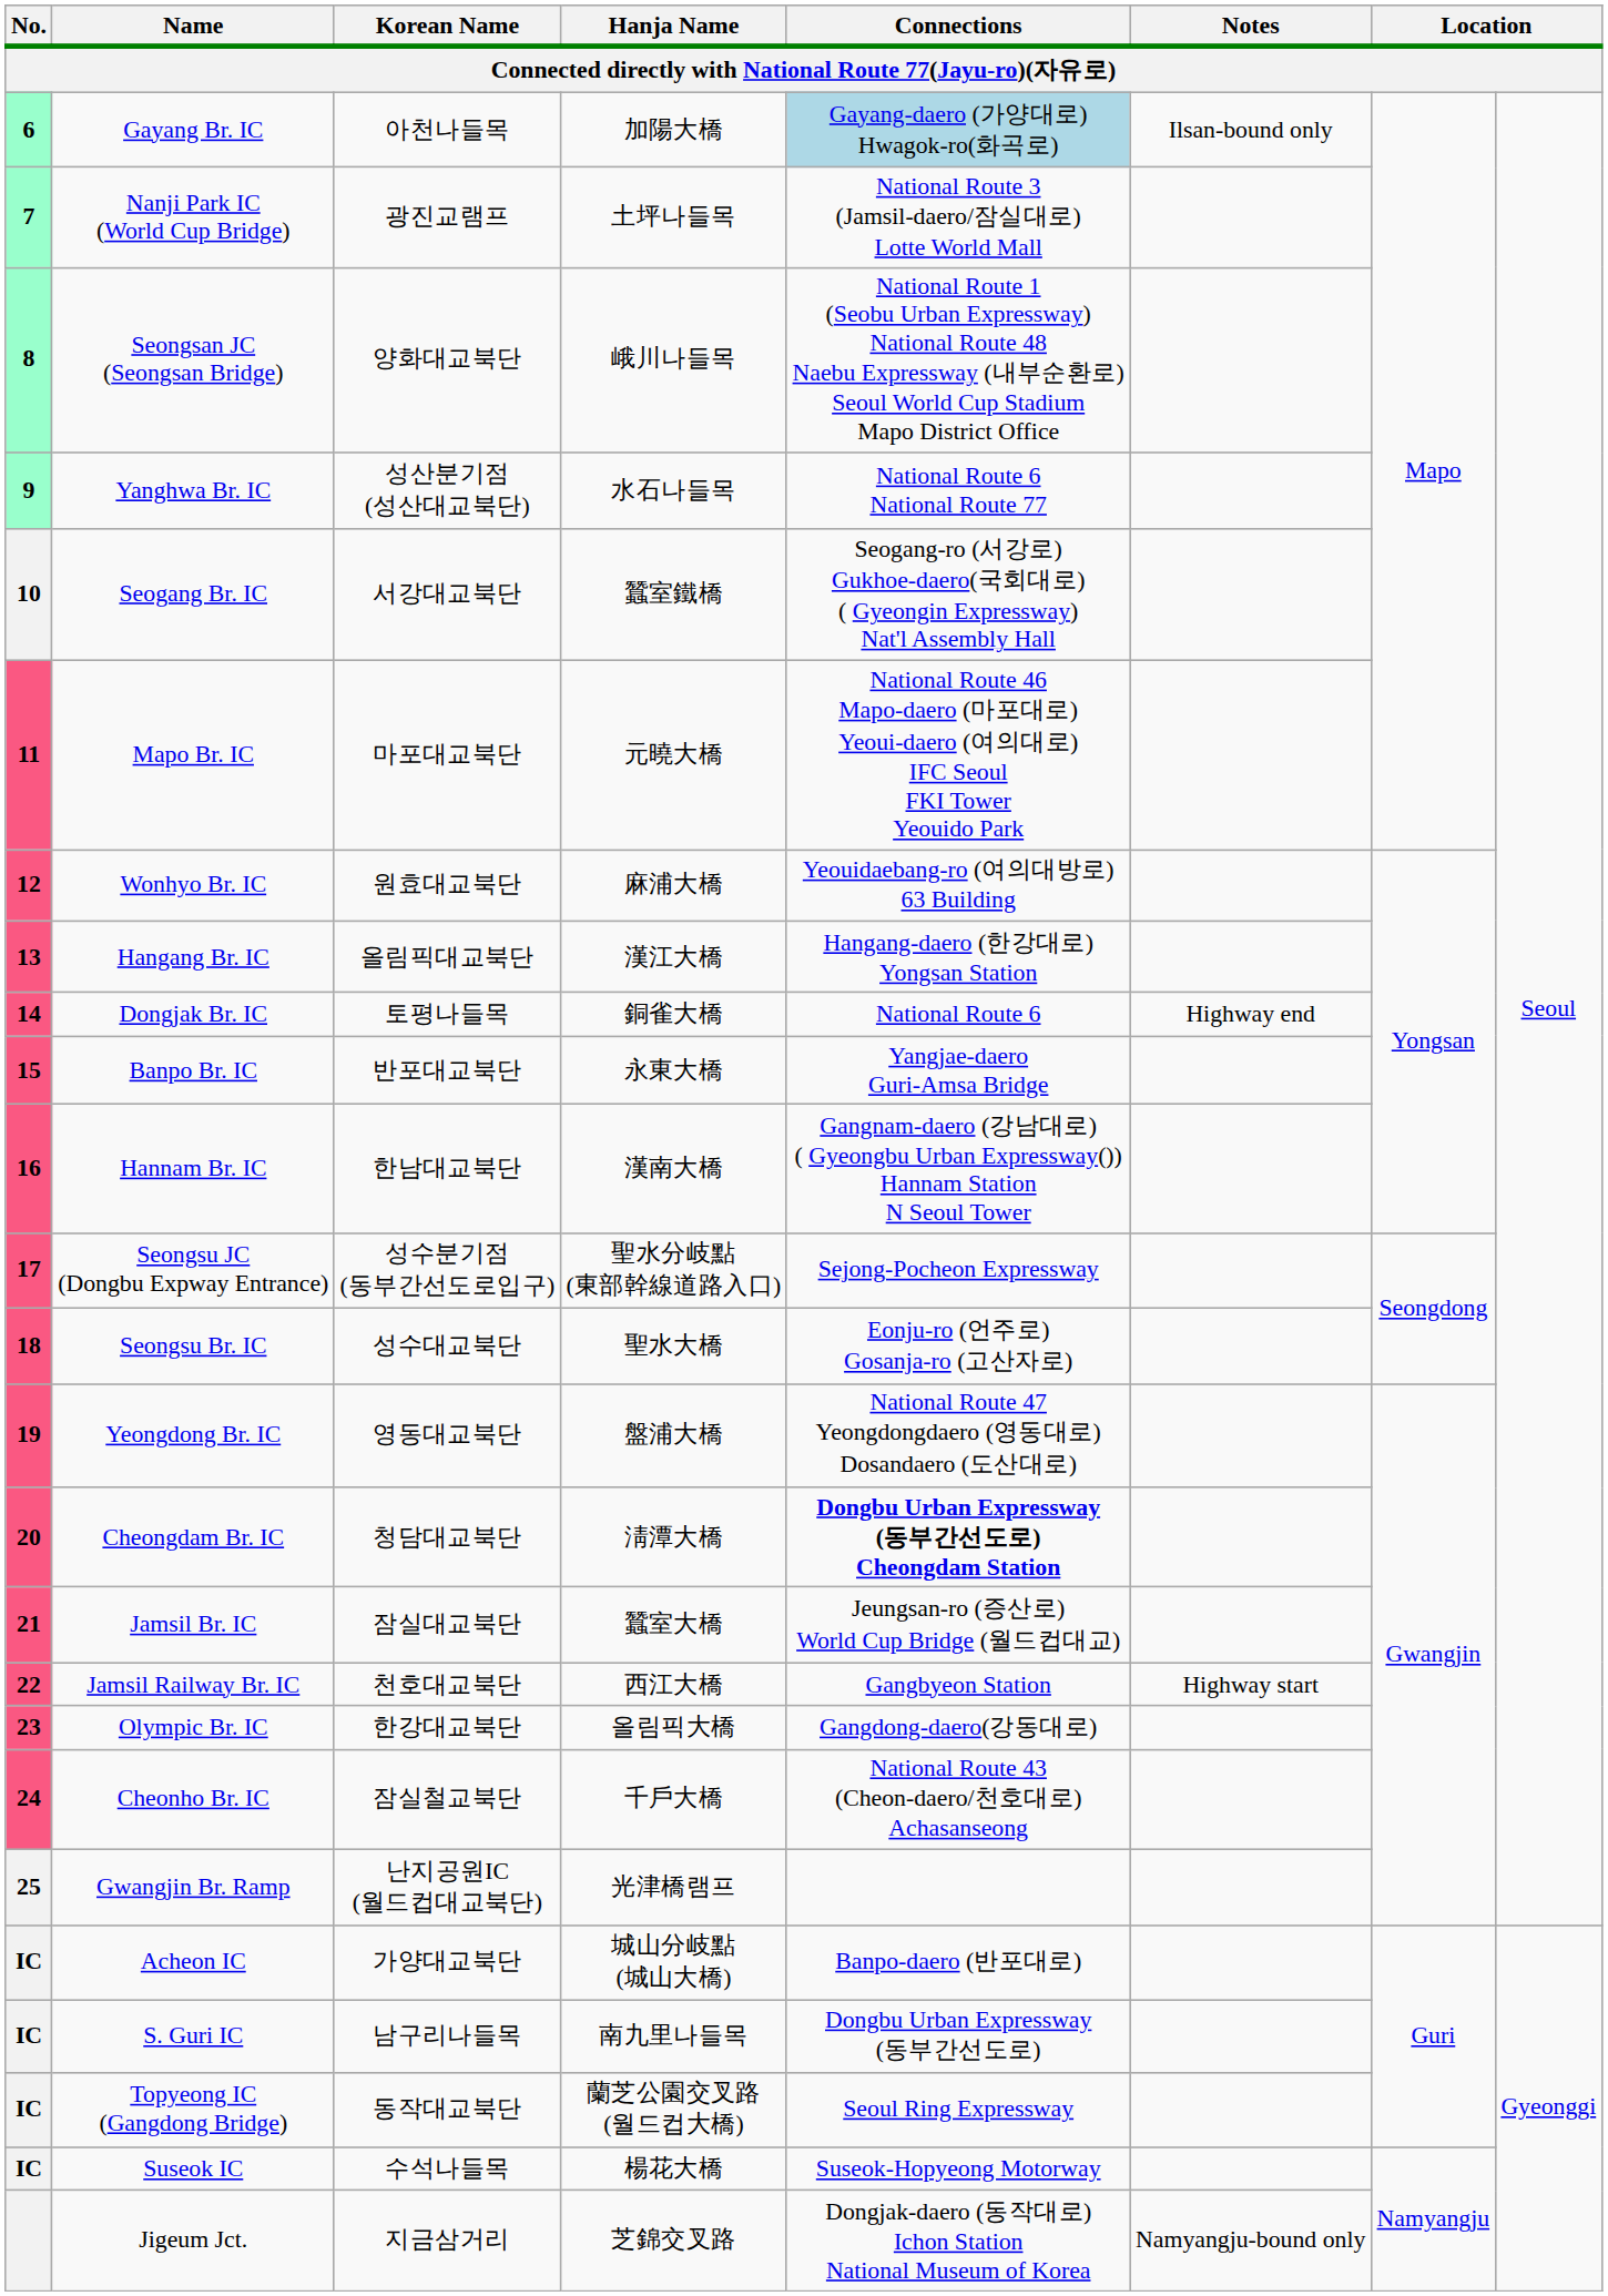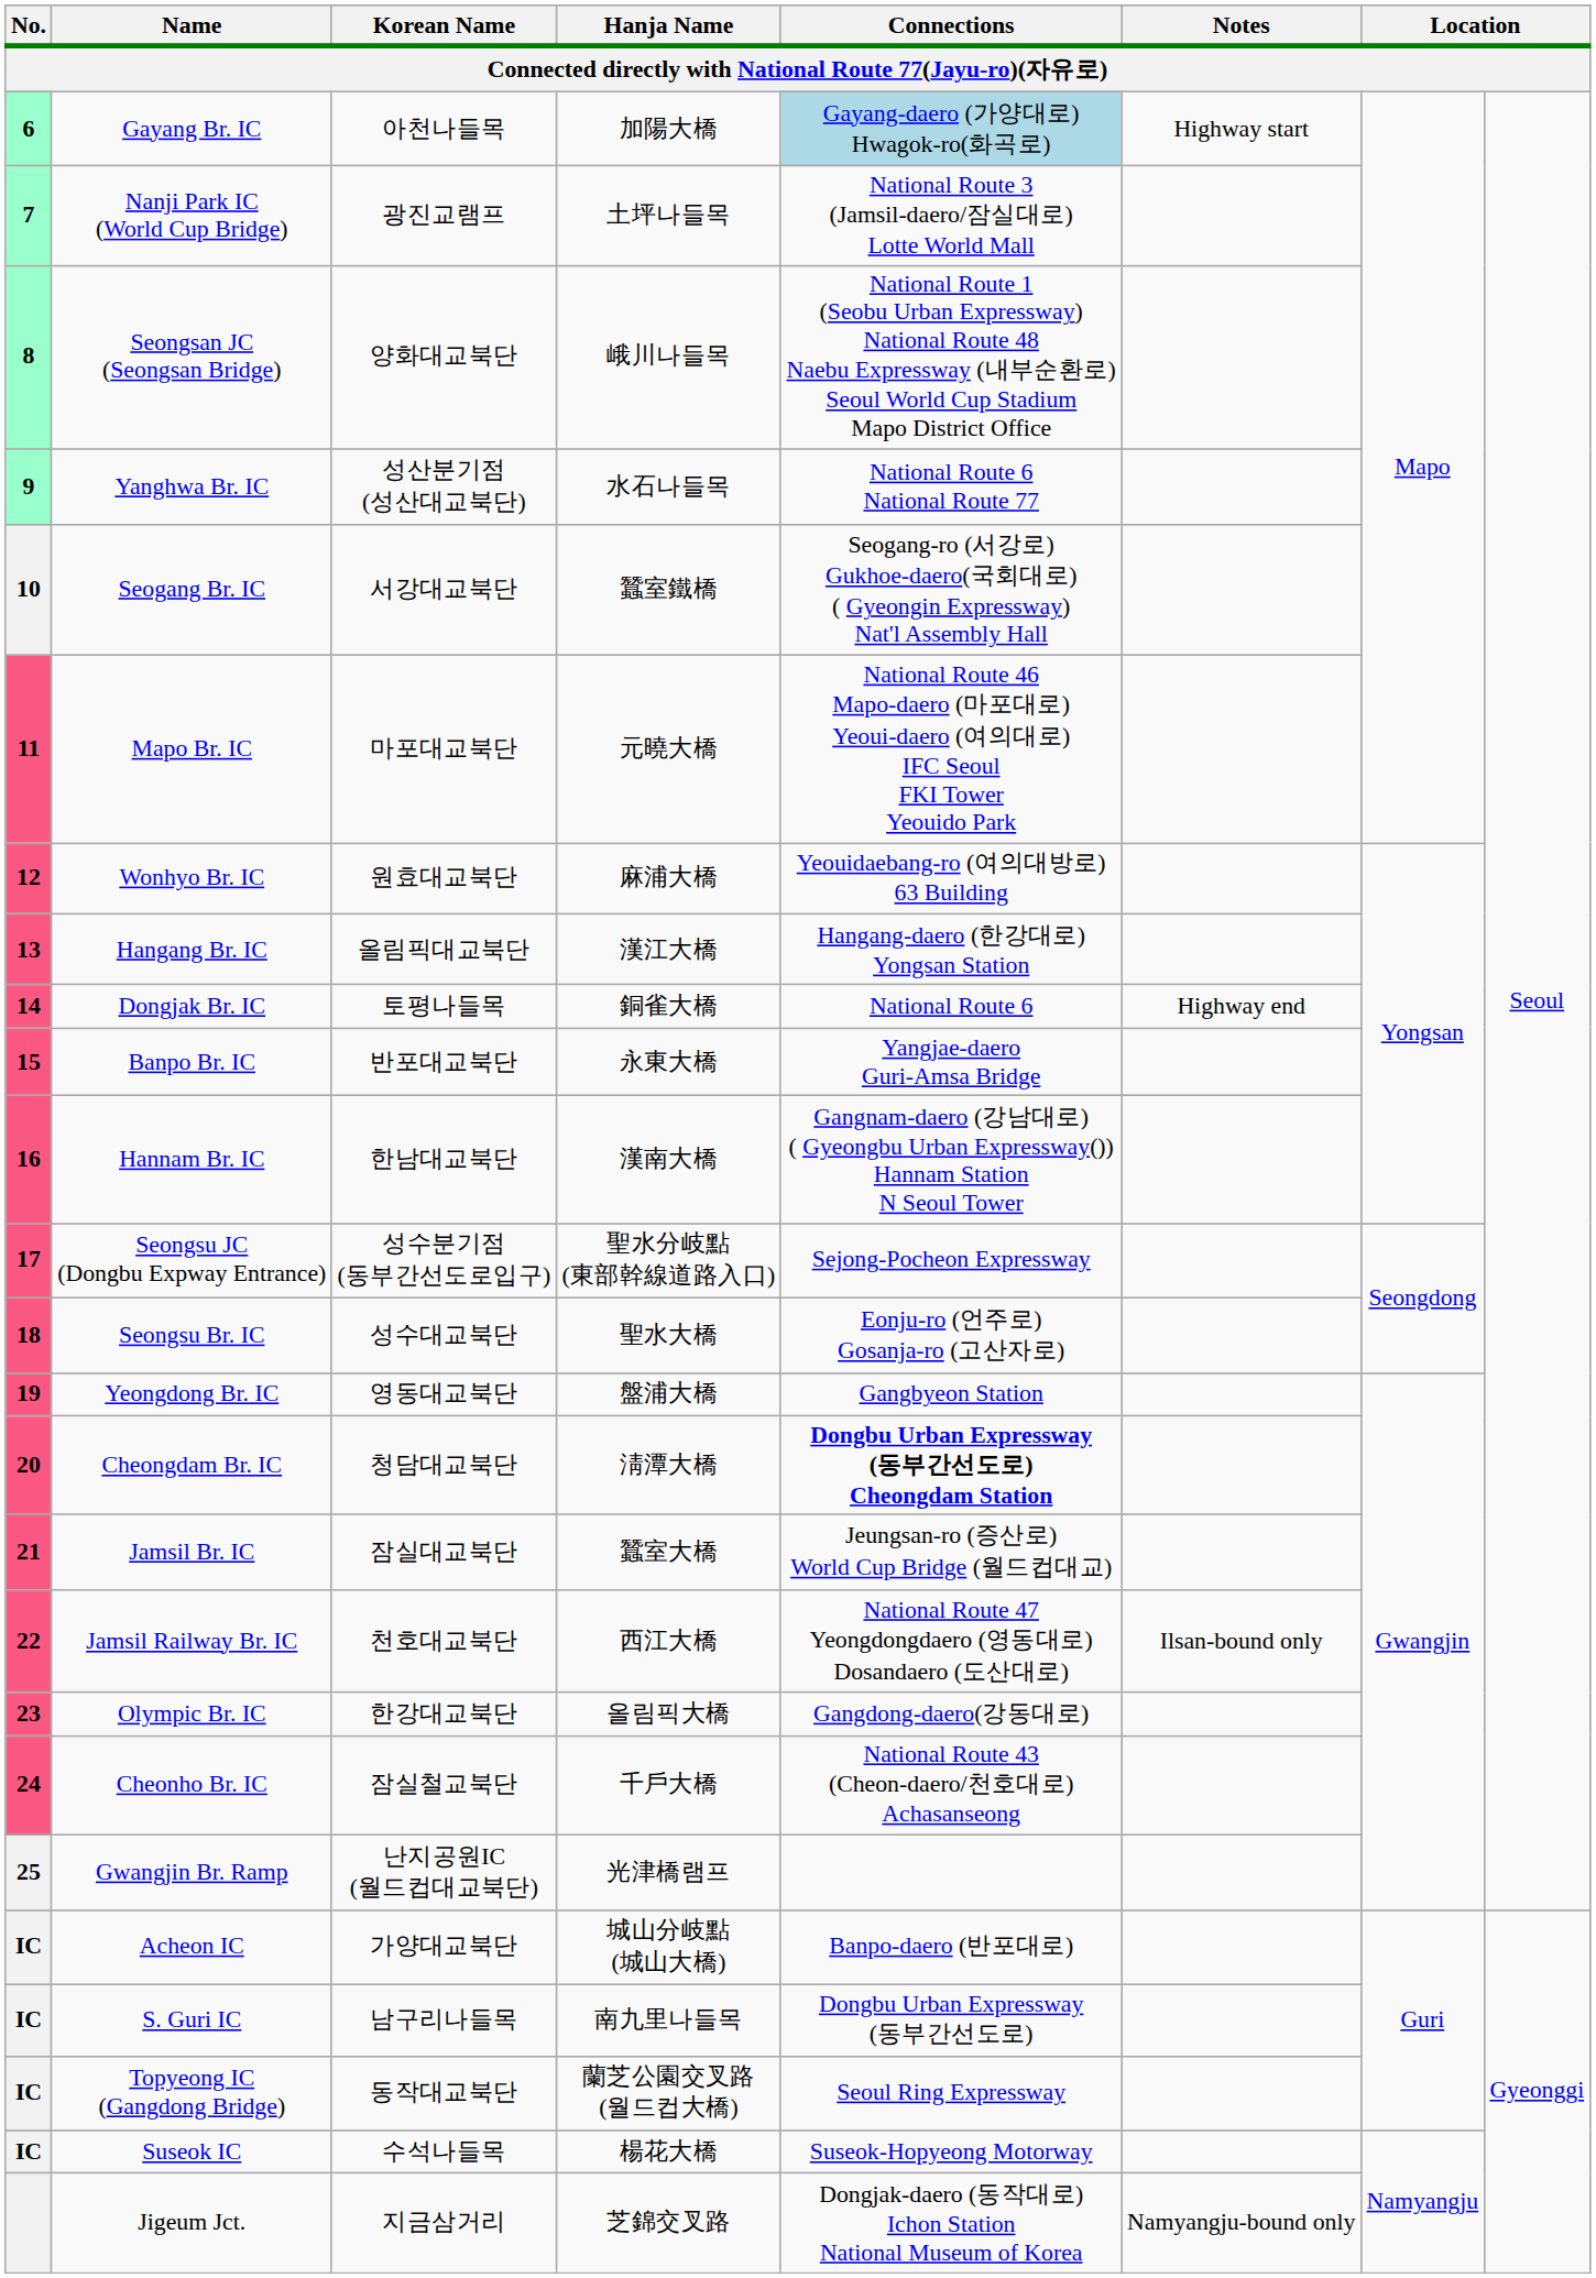Gayang Br. IC | Notes: Ilsan-bound only -> Highway start
Yeongdong Br. IC | Connections: National Route 47 Yeongdongdaero (영동대로) Dosandaero (도산대로) -> Gangbyeon Station
Jamsil Railway Br. IC | Connections: Gangbyeon Station -> National Route 47 Yeongdongdaero (영동대로) Dosandaero (도산대로)
Jamsil Railway Br. IC | Notes: Highway start -> Ilsan-bound only
